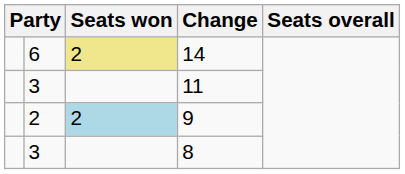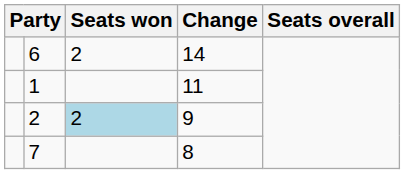14 | Seats won: khaki background -> no background
11 | column 2: 3 -> 1
8 | column 2: 3 -> 7
